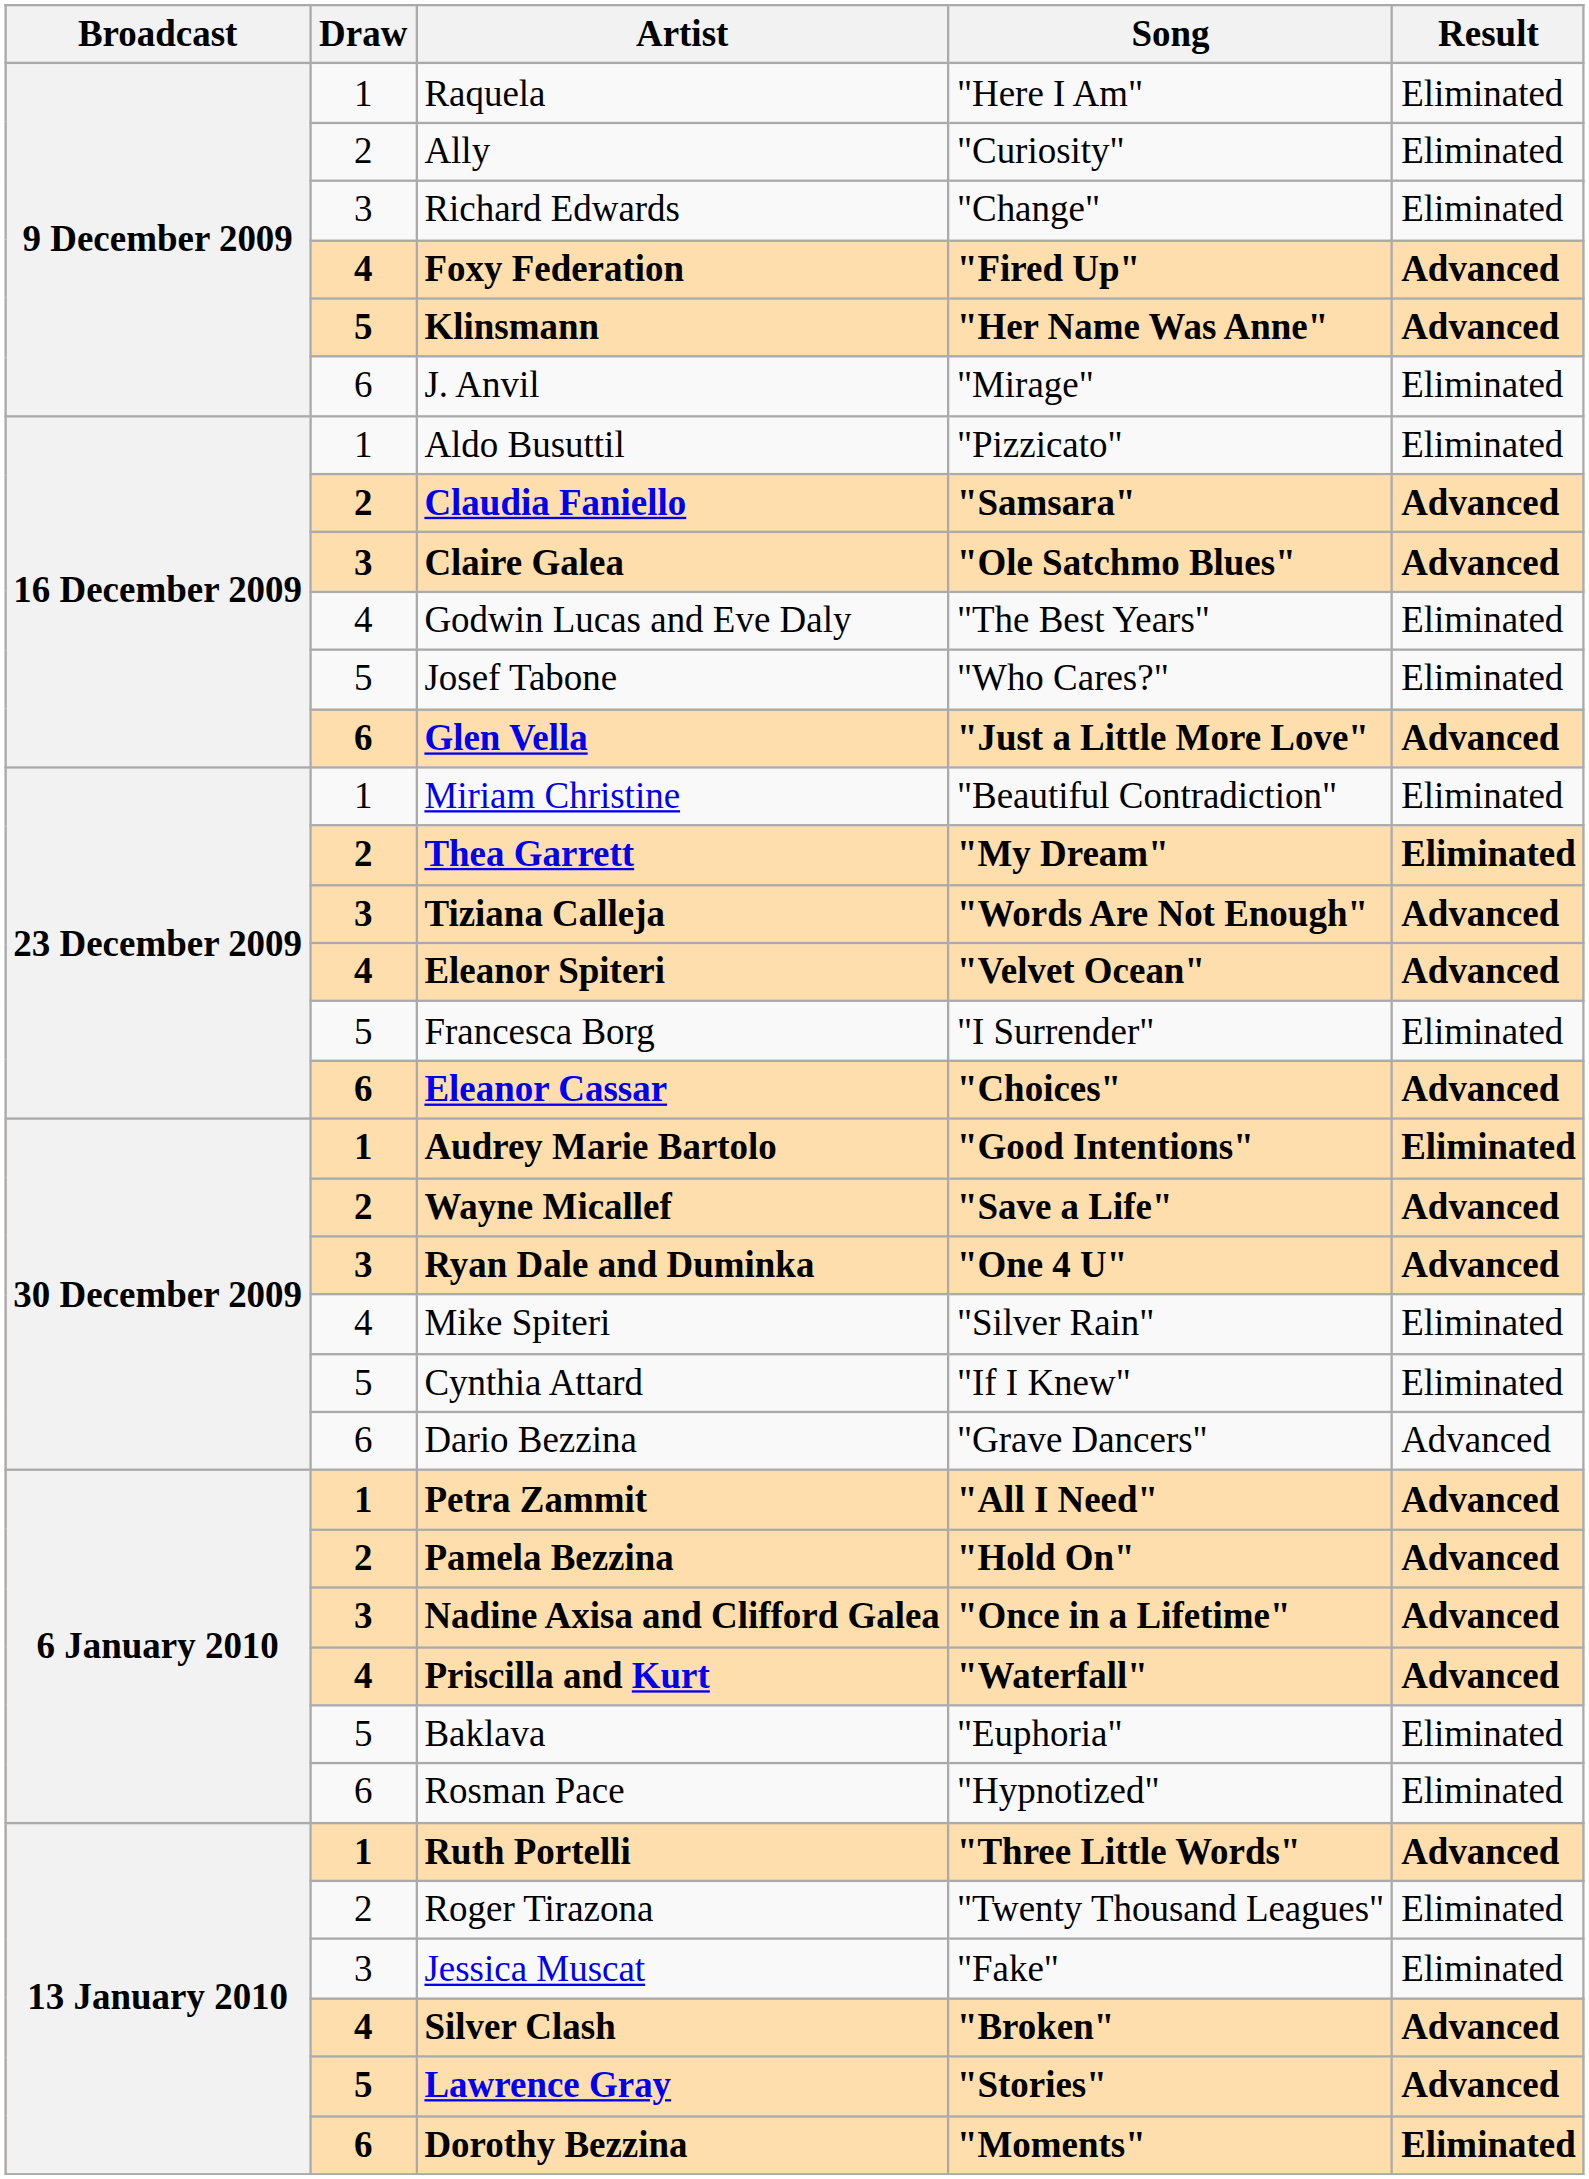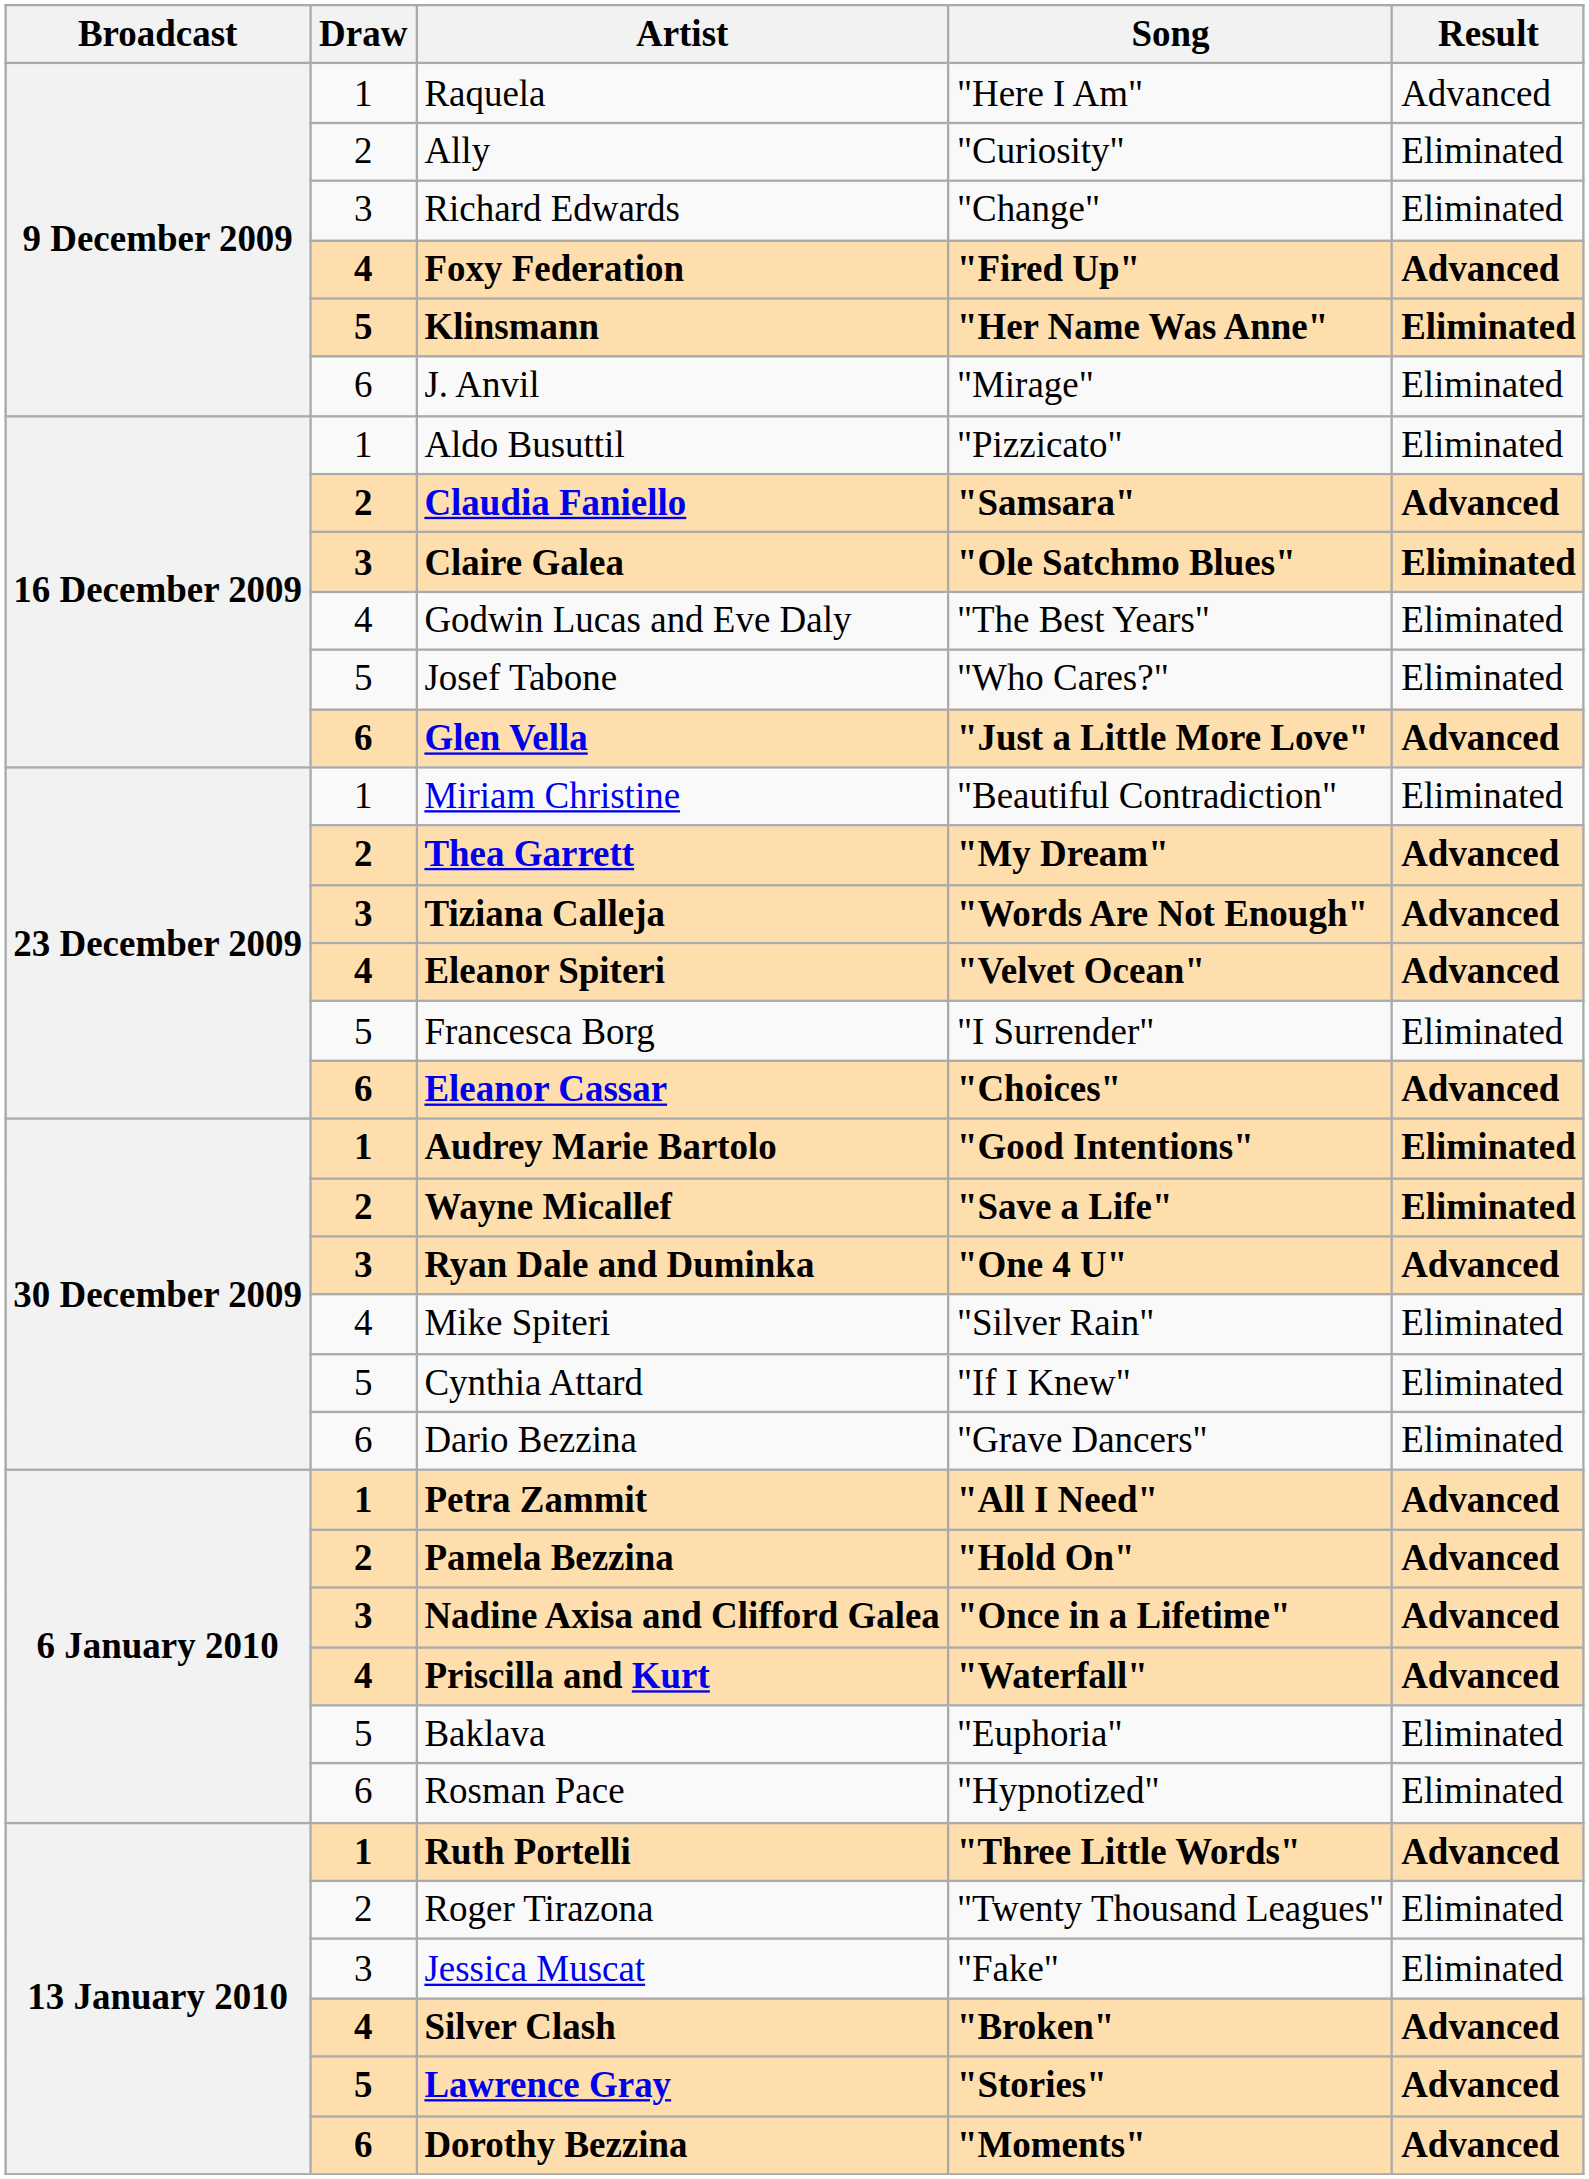Raquela | Result: Eliminated -> Advanced
Klinsmann | Result: Advanced -> Eliminated
Claire Galea | Result: Advanced -> Eliminated
Thea Garrett | Result: Eliminated -> Advanced
Wayne Micallef | Result: Advanced -> Eliminated
Dario Bezzina | Result: Advanced -> Eliminated
Dorothy Bezzina | Result: Eliminated -> Advanced
